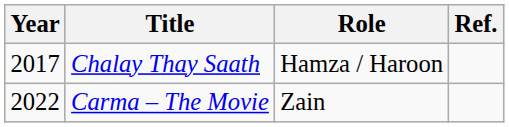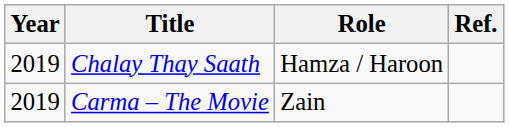Chalay Thay Saath | Year: 2017 -> 2019
Carma – The Movie | Year: 2022 -> 2019
